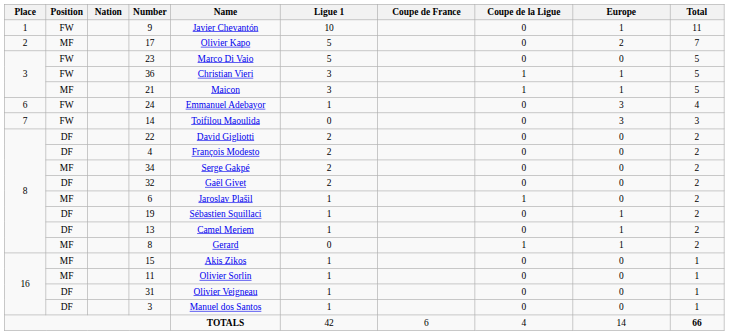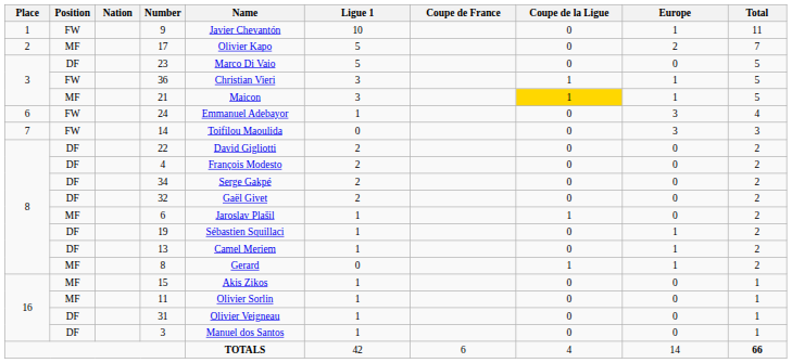23 | Position: FW -> DF
21 | Coupe de la Ligue: no background -> gold background
34 | Position: MF -> DF
